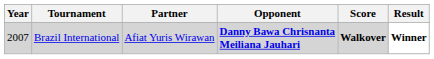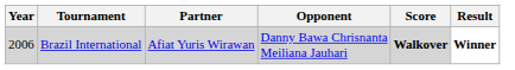Brazil International | Year: 2007 -> 2006
Brazil International | Opponent: bold -> normal
